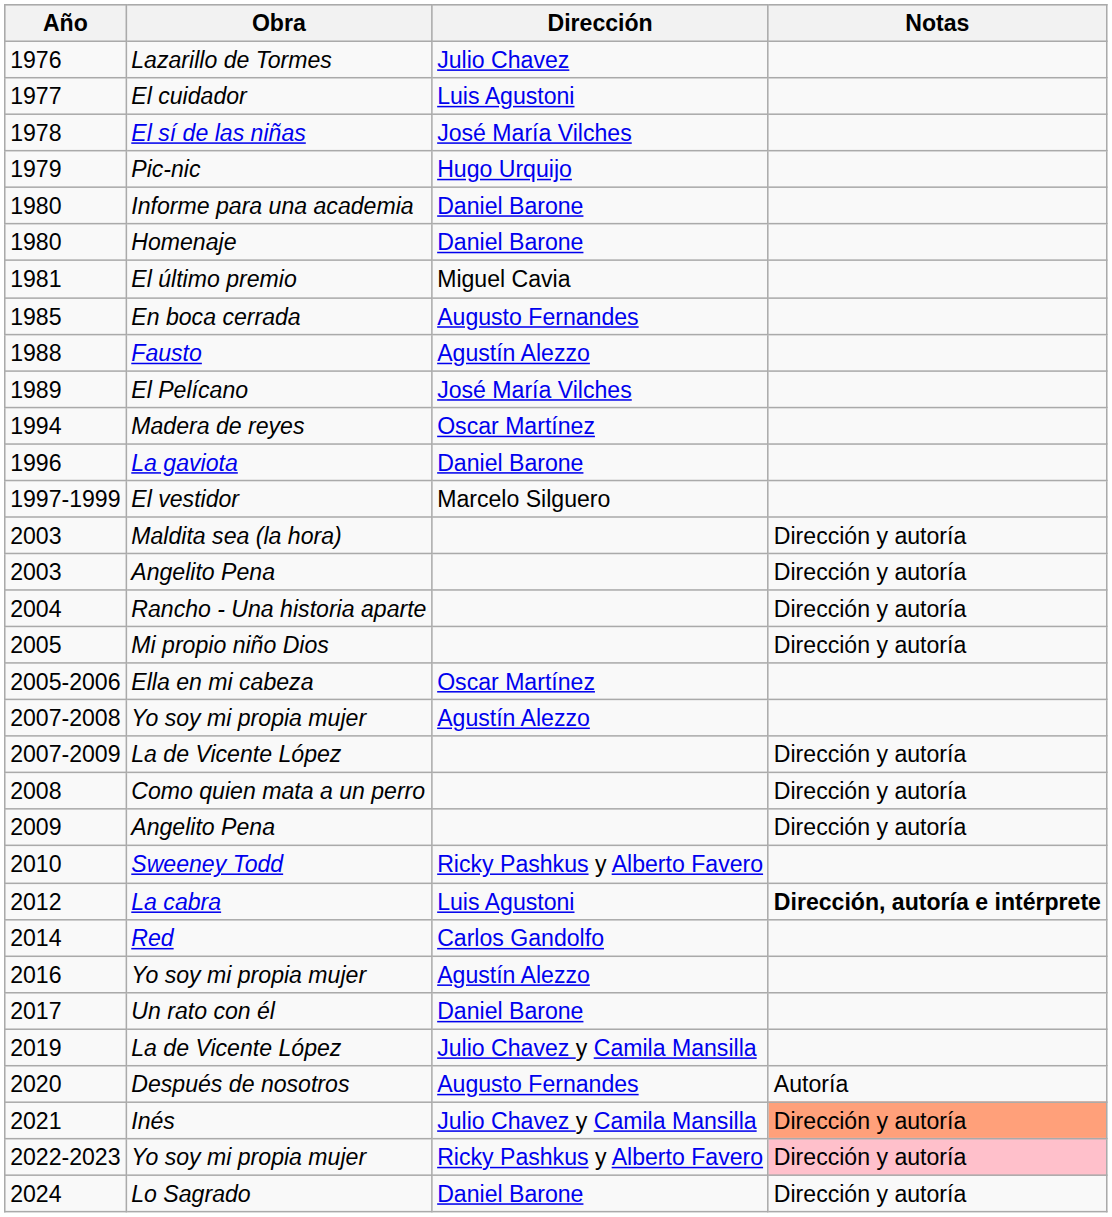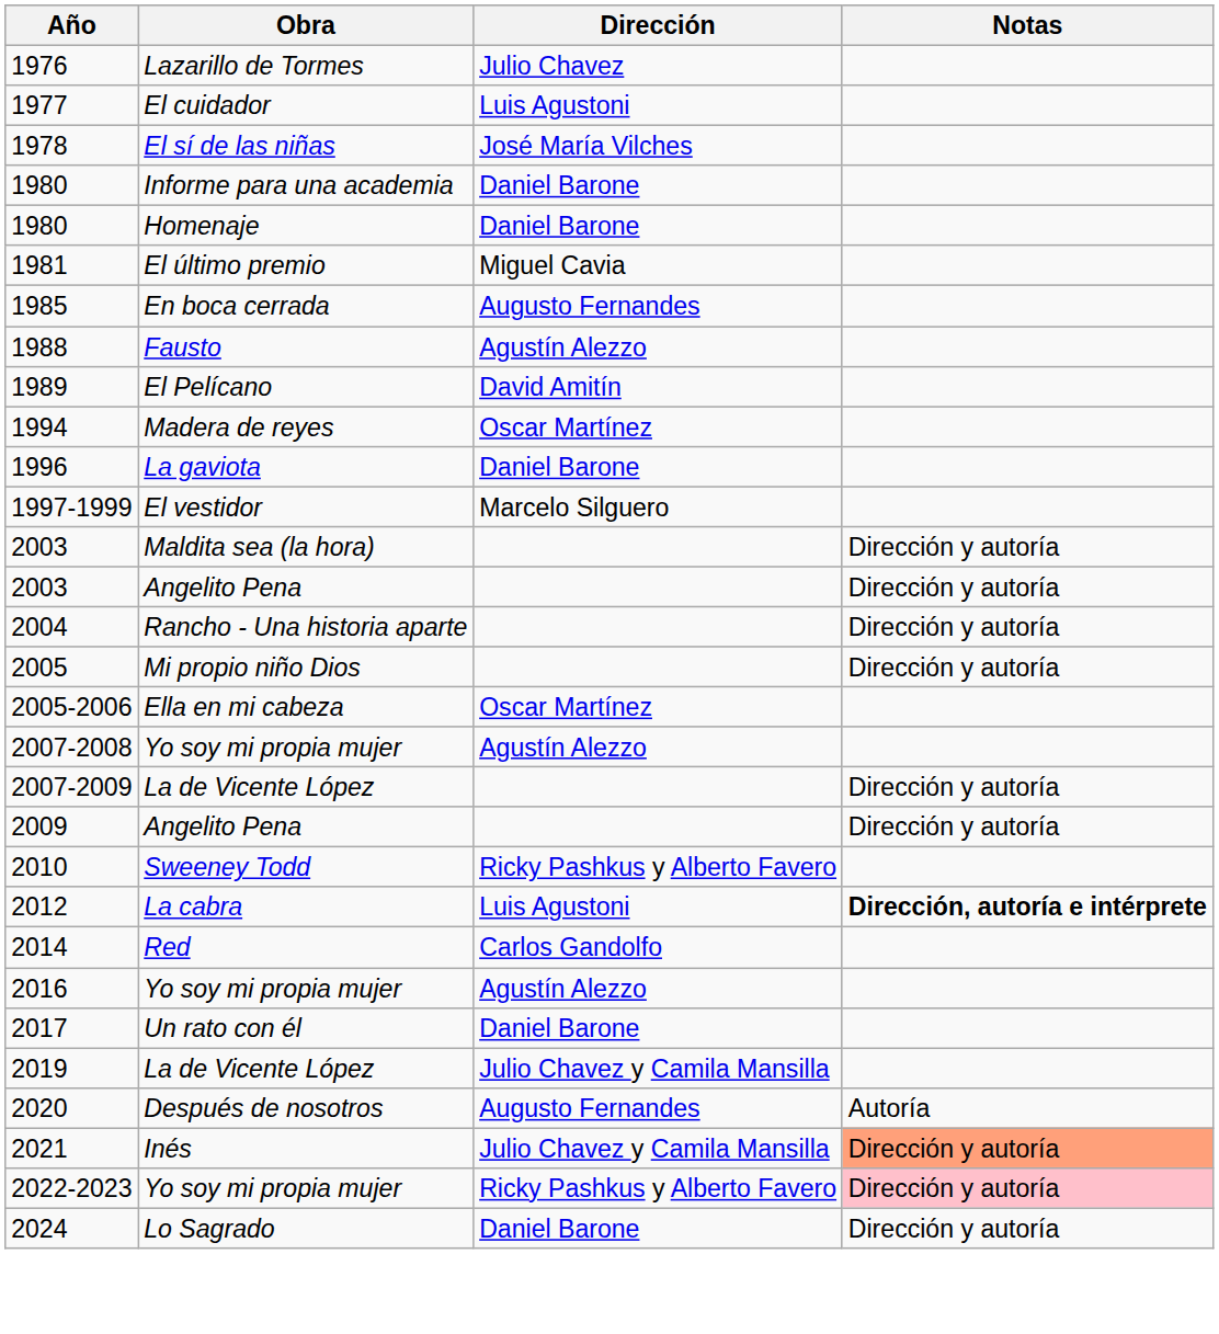- row: 1979 | Pic-nic | Hugo Urquijo
1989 | Dirección: José María Vilches -> David Amitín
- row: 2008 | Como quien mata a un perro | Dirección y autoría
